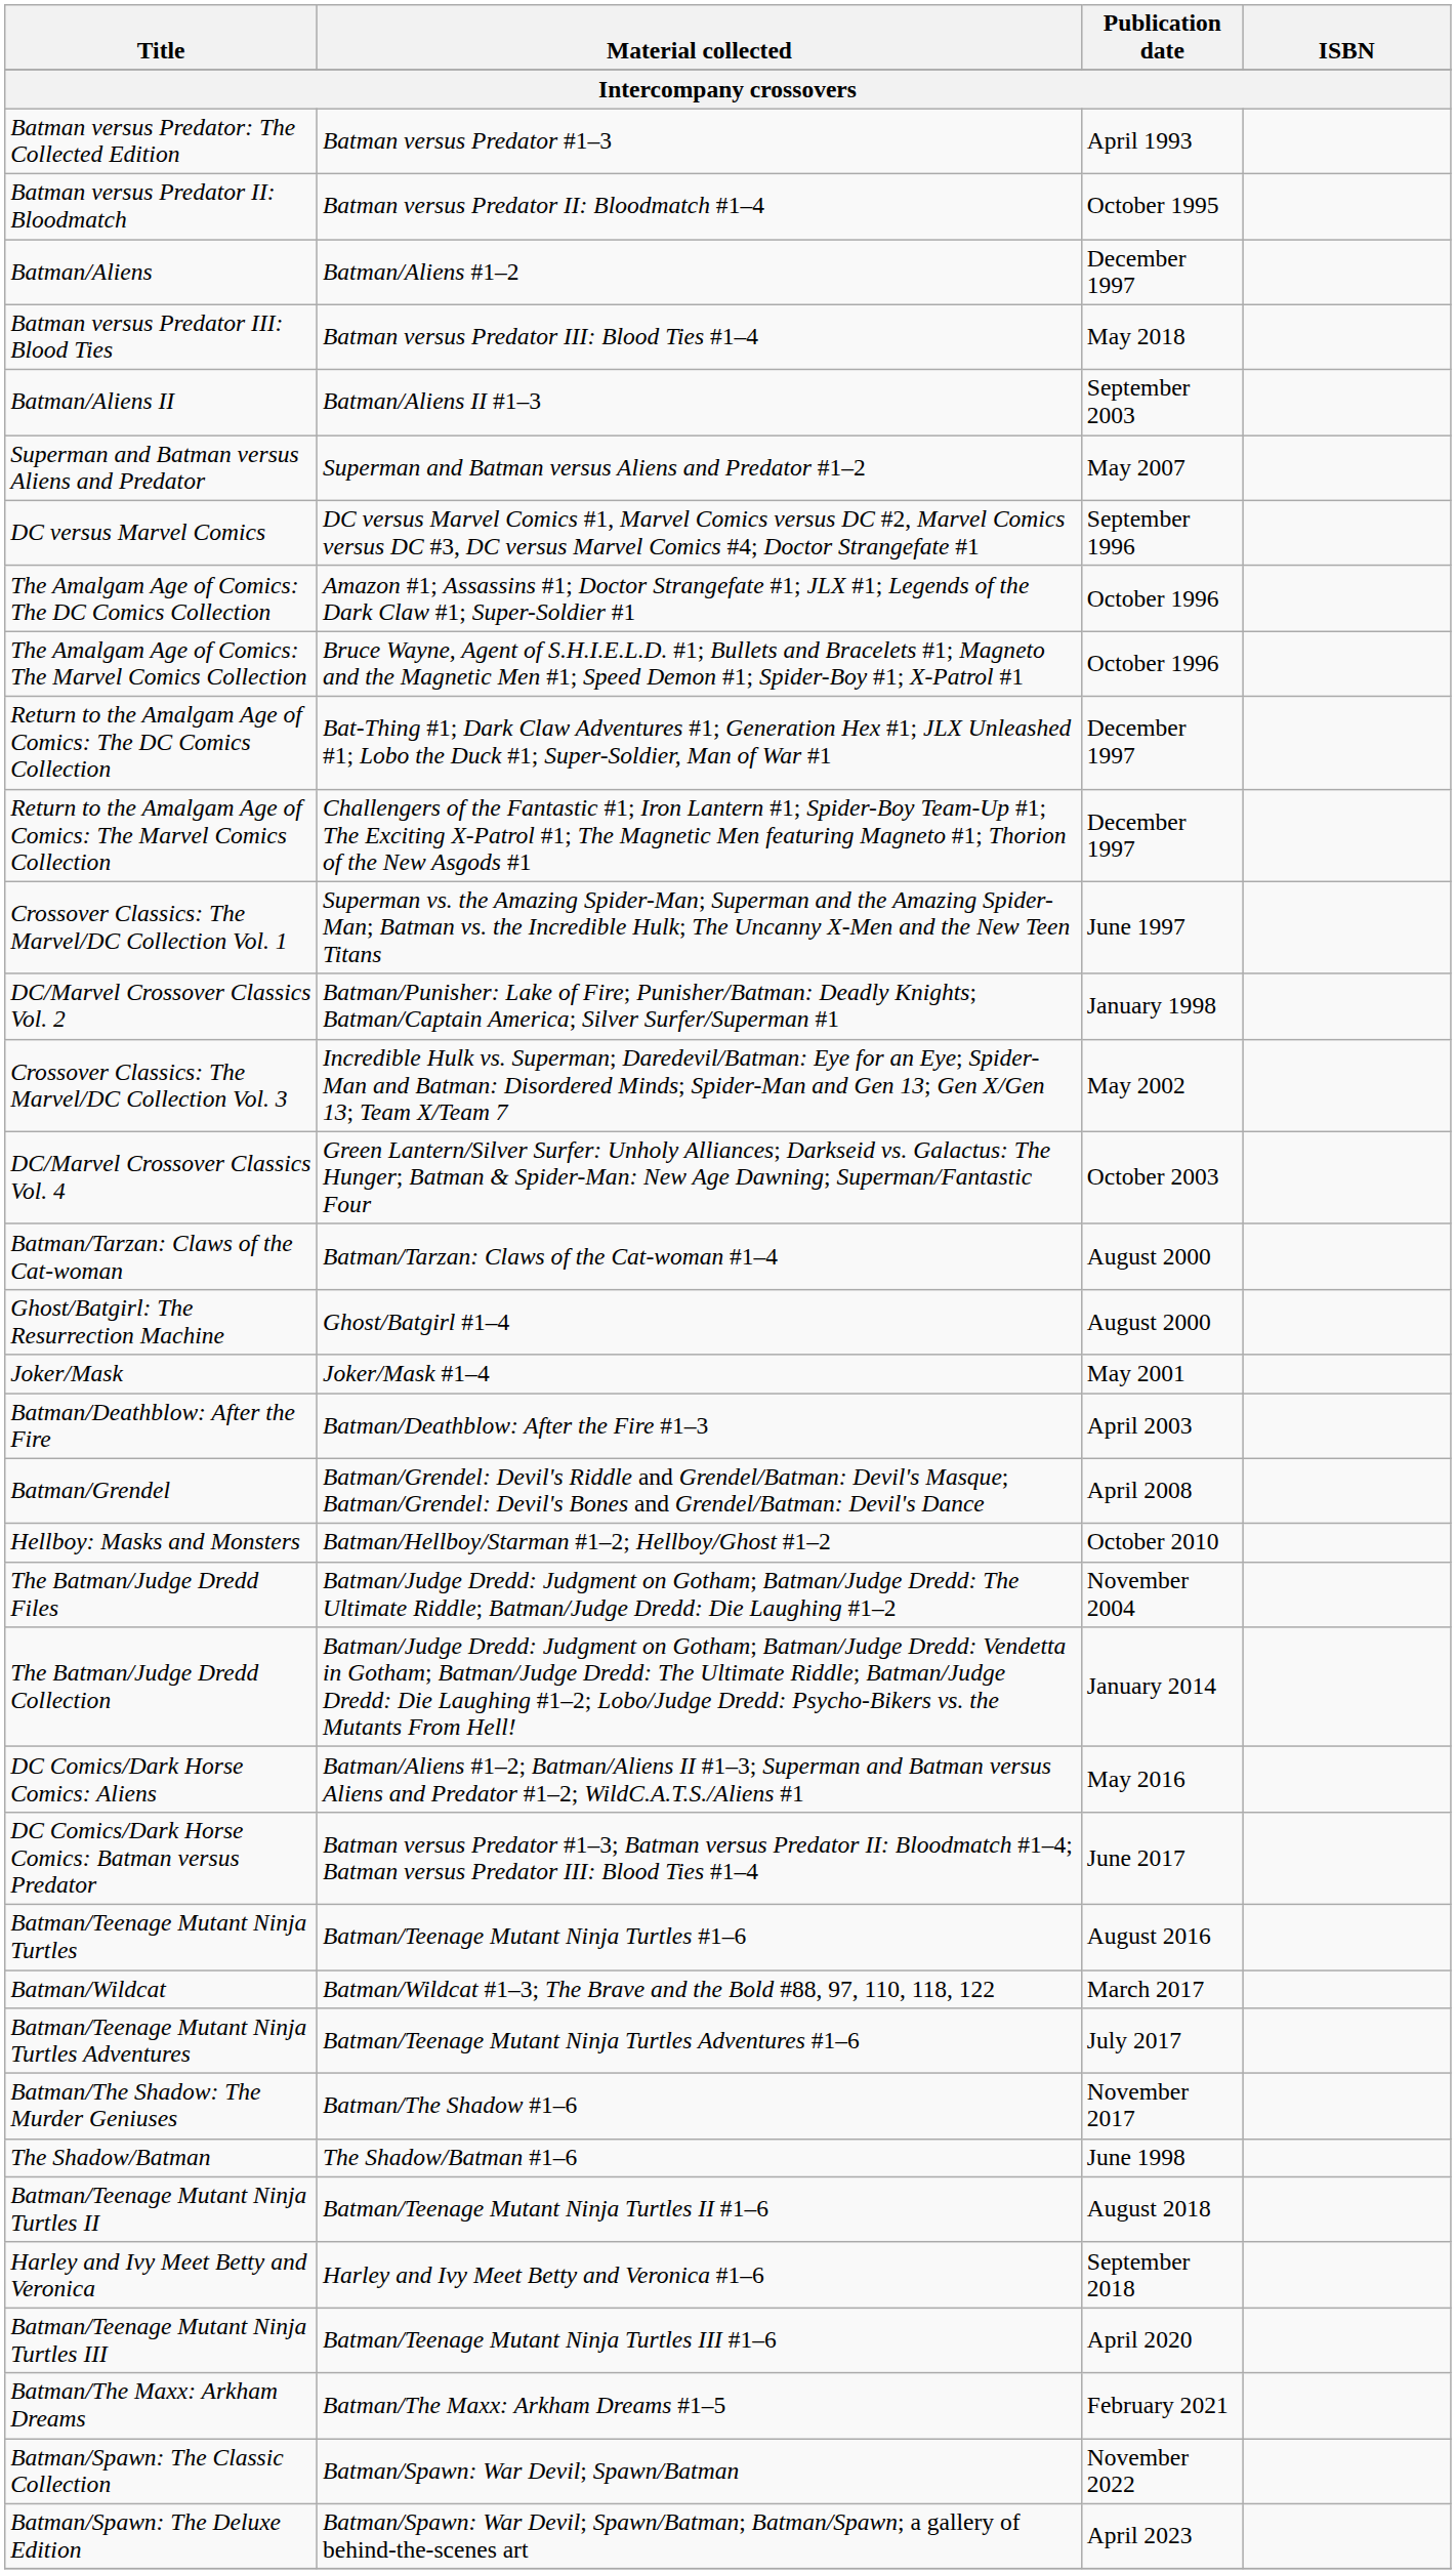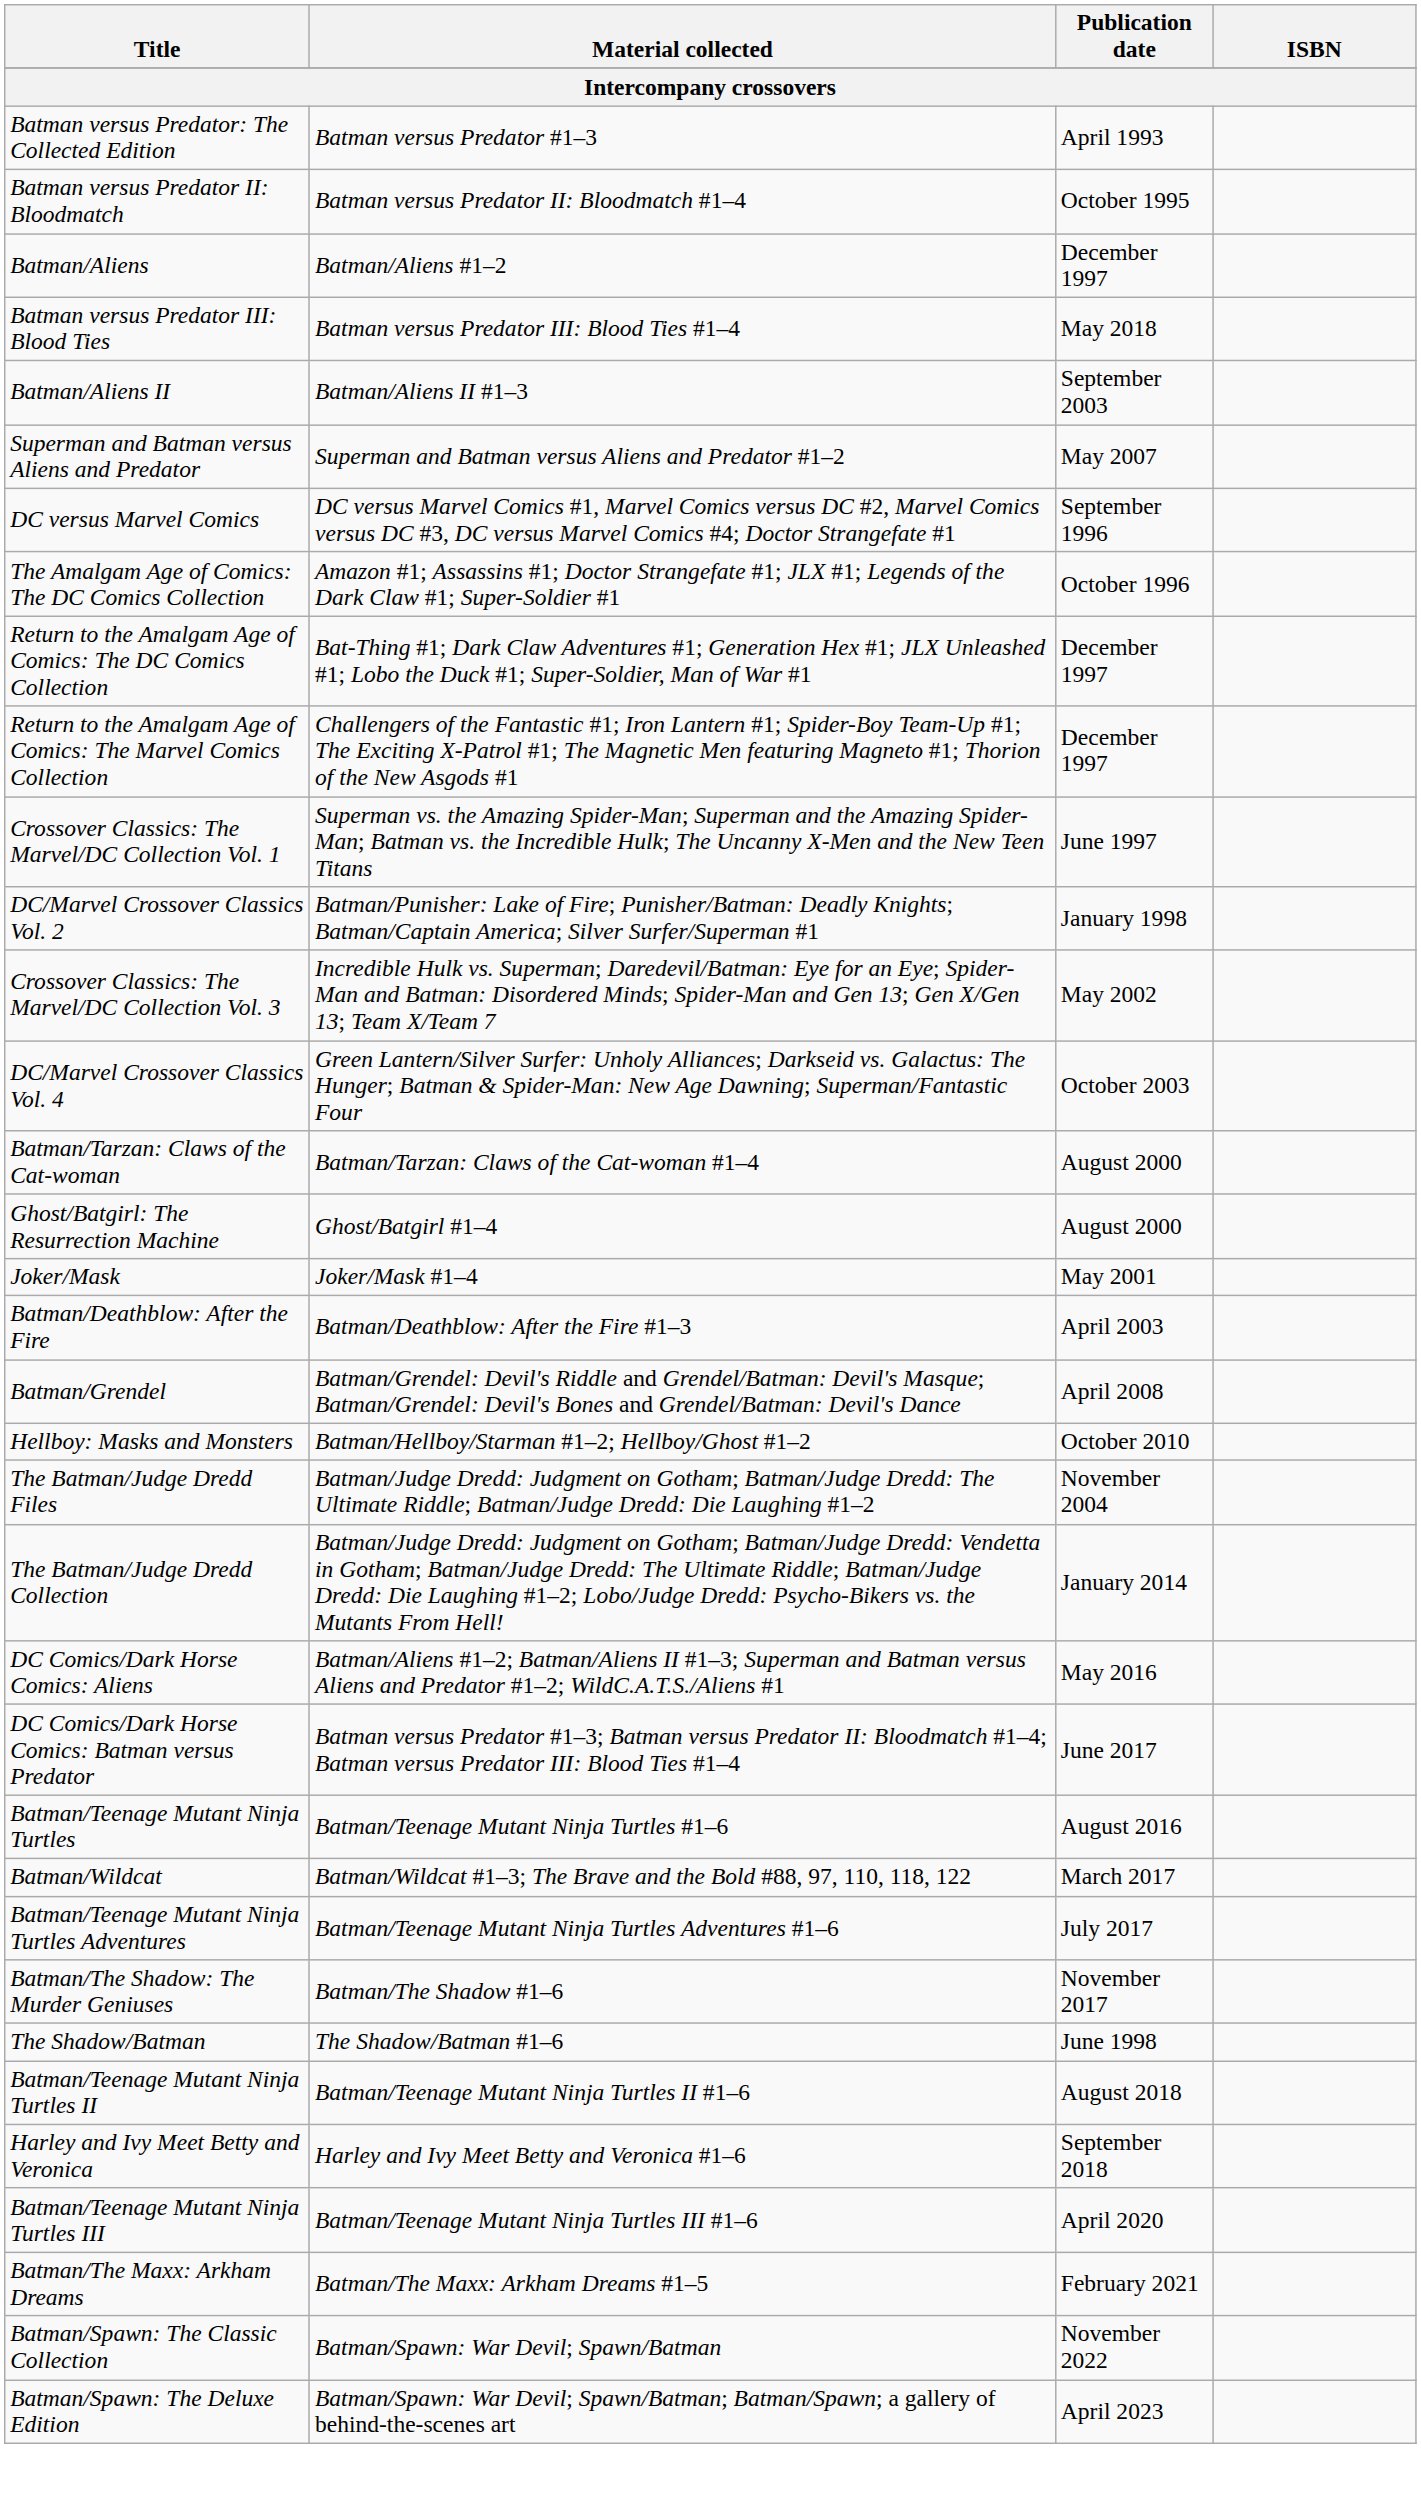- row: The Amalgam Age of Comics: The Marvel Comics Collection | Bruce Wayne, Agent of S.H.I.E.L.D. #1; Bullets and Bracelets #1; Magneto and the Magnetic Men #1; Speed Demon #1; Spider-Boy #1; X-Patrol #1 | October 1996
